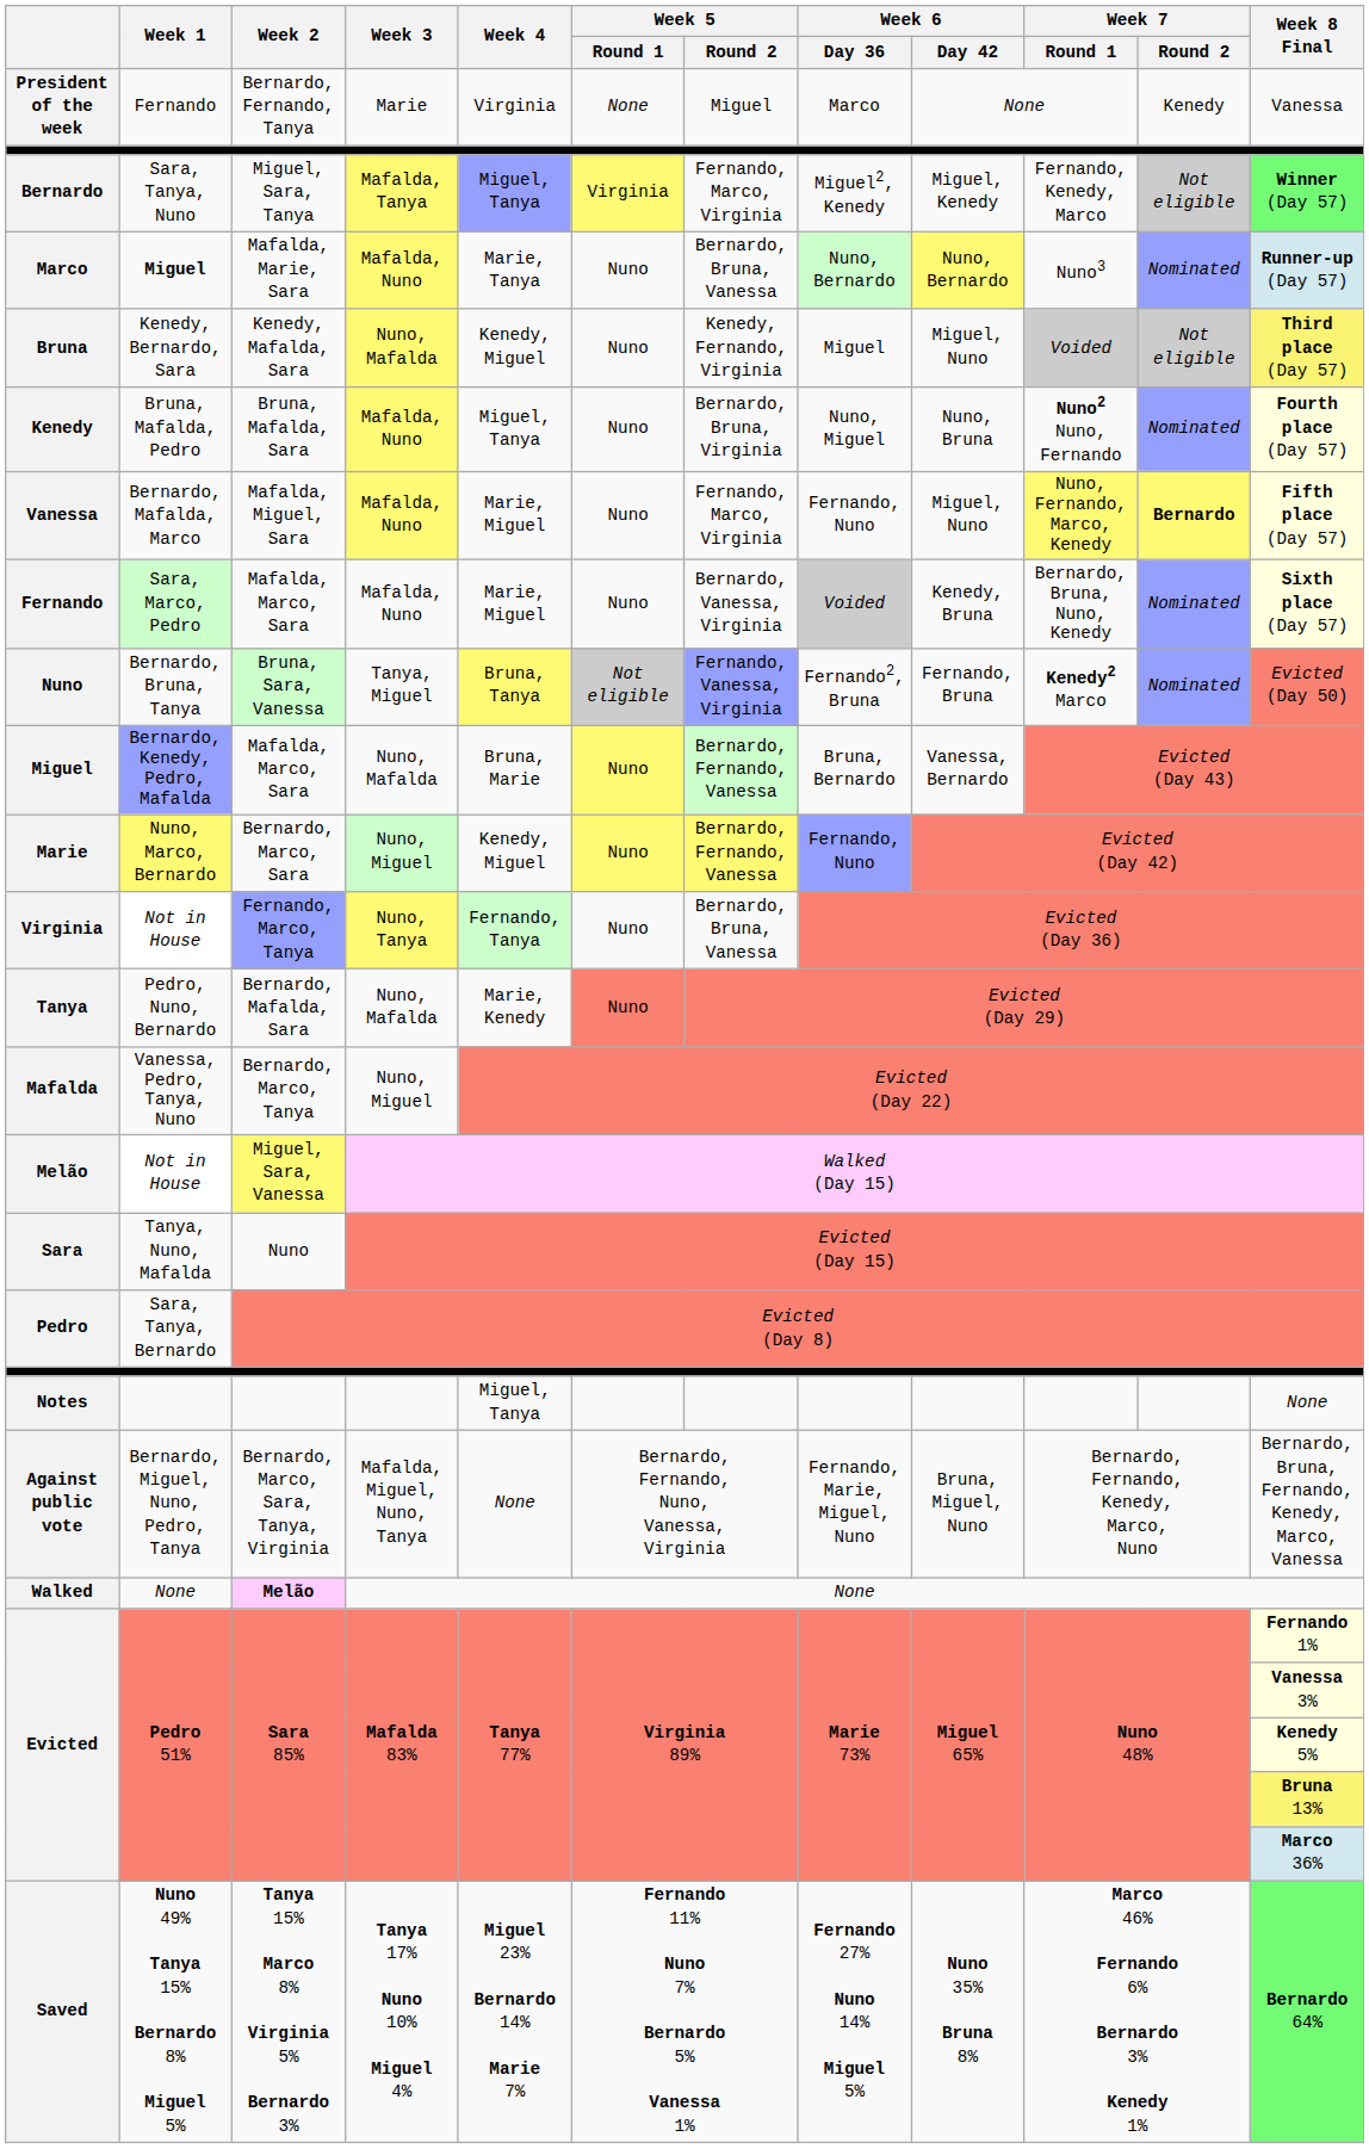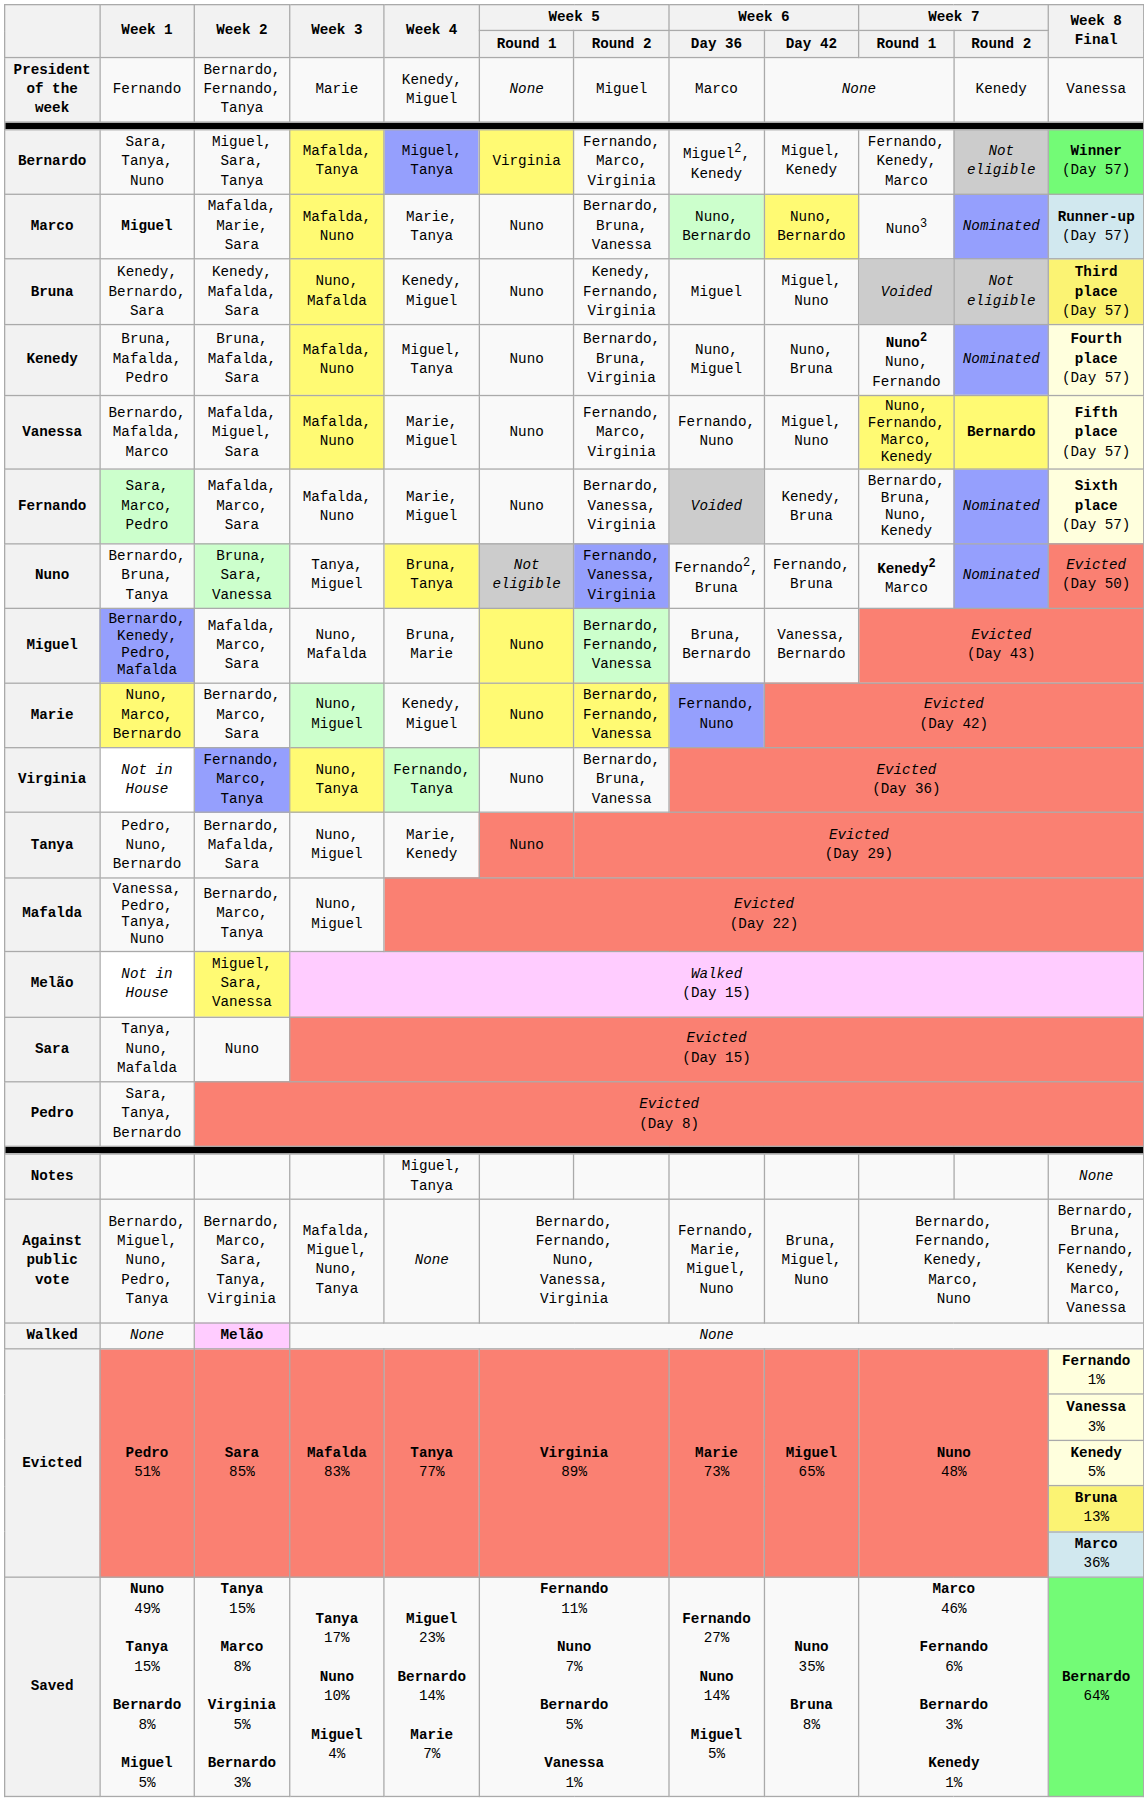President of the week | Week 4: Virginia -> Kenedy, Miguel
Tanya | Week 3: Nuno, Mafalda -> Nuno, Miguel
